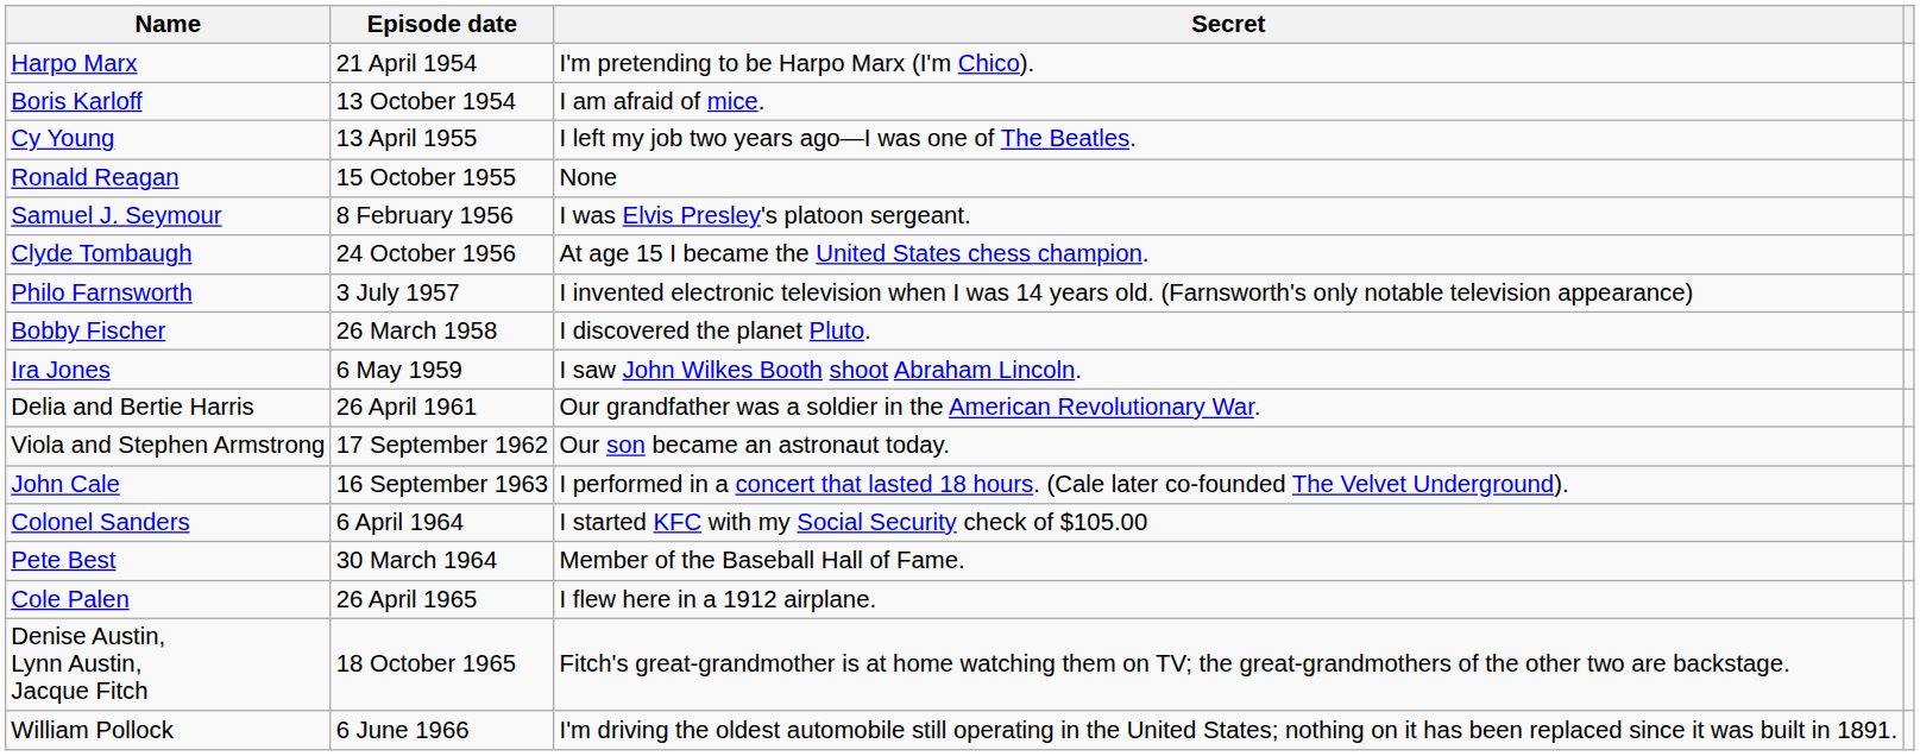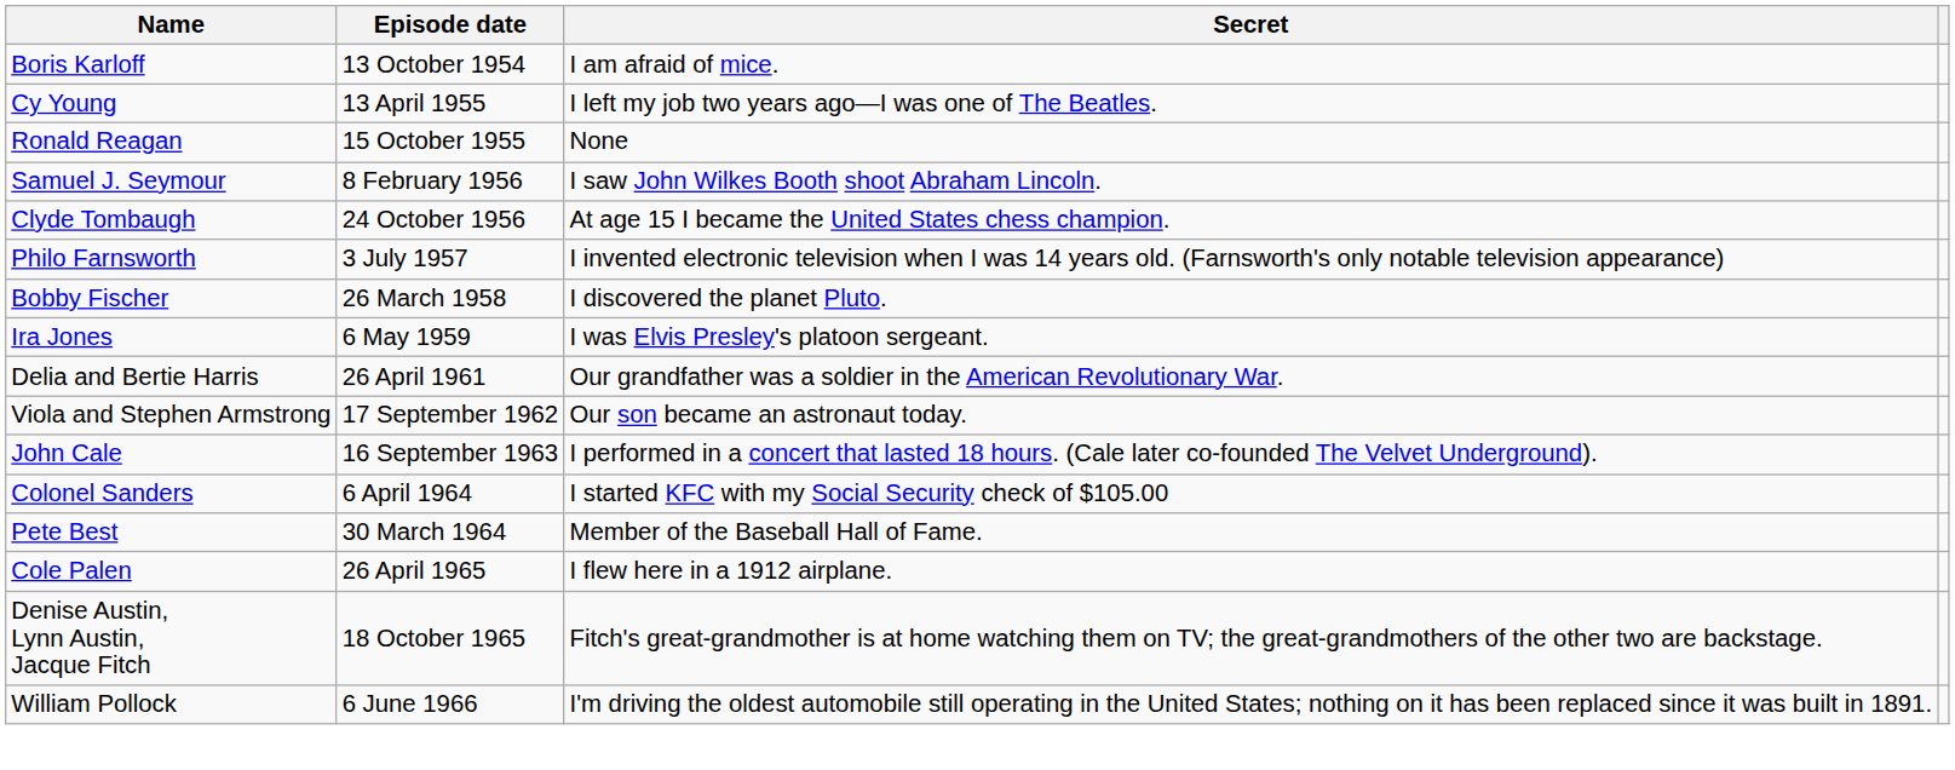- row: Harpo Marx | 21 April 1954 | I'm pretending to be Harpo Marx (I'm Chico).
Samuel J. Seymour | Secret: I was Elvis Presley's platoon sergeant. -> I saw John Wilkes Booth shoot Abraham Lincoln.
Ira Jones | Secret: I saw John Wilkes Booth shoot Abraham Lincoln. -> I was Elvis Presley's platoon sergeant.
